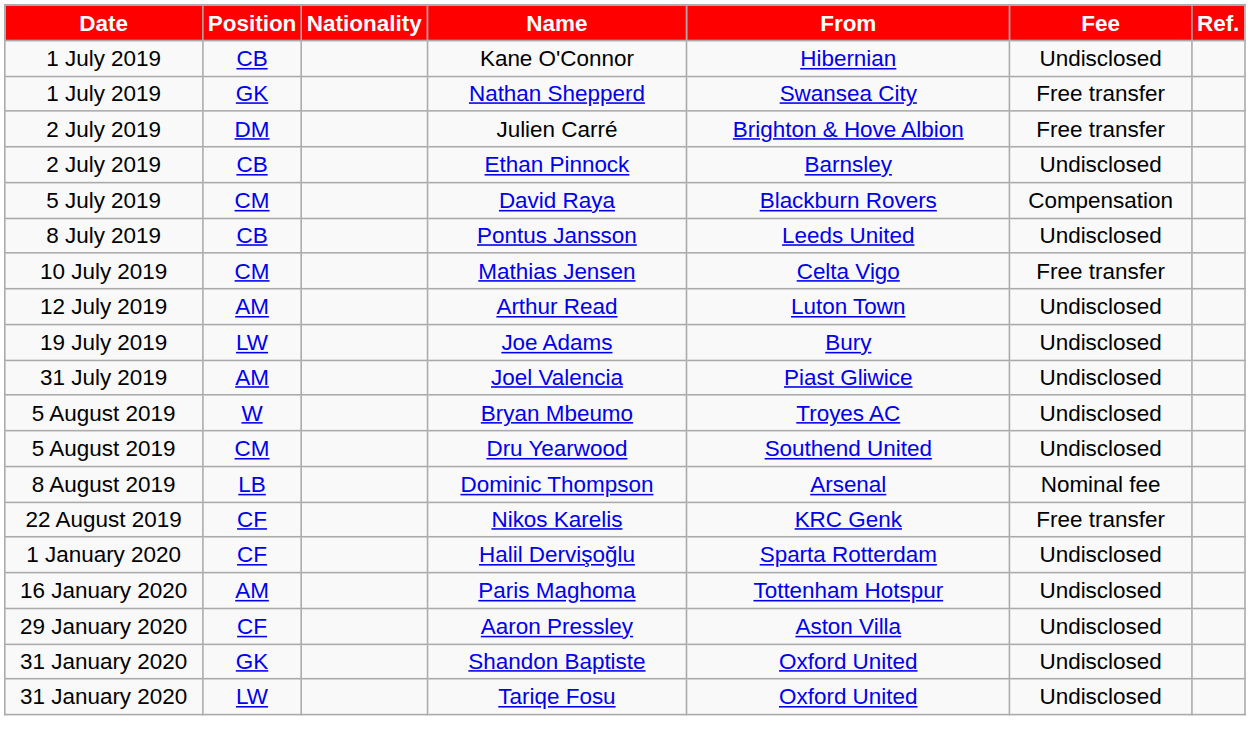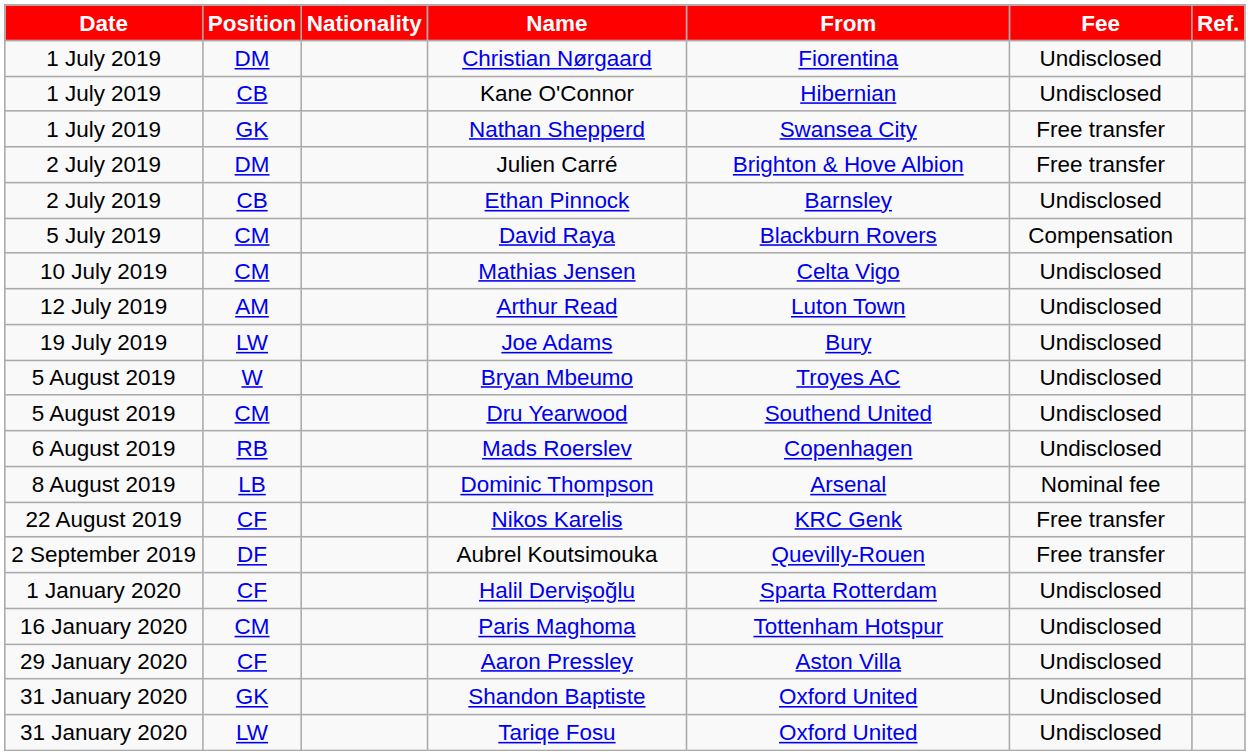+ row: 1 July 2019 | DM | Christian Nørgaard | Fiorentina | Undisclosed
- row: 8 July 2019 | CB | Pontus Jansson | Leeds United | Undisclosed
Mathias Jensen | Fee: Free transfer -> Undisclosed
- row: 31 July 2019 | AM | Joel Valencia | Piast Gliwice | Undisclosed
+ row: 6 August 2019 | RB | Mads Roerslev | Copenhagen | Undisclosed
+ row: 2 September 2019 | DF | Aubrel Koutsimouka | Quevilly-Rouen | Free transfer
Paris Maghoma | Position: AM -> CM
